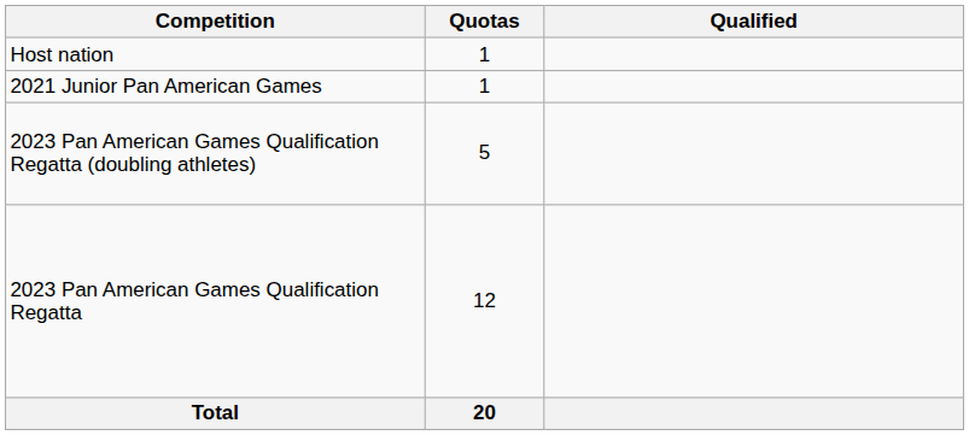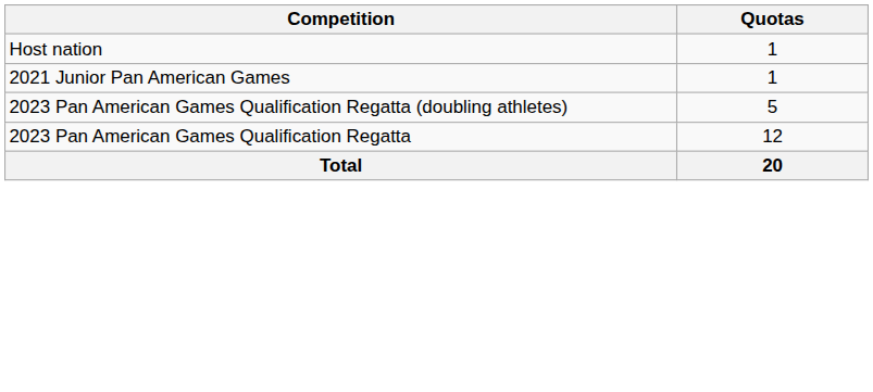- column: Qualified
